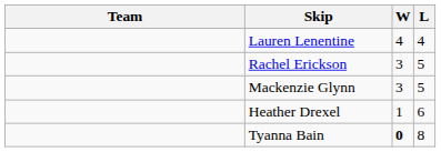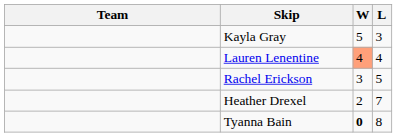+ row: Kayla Gray | 5 | 3
Lauren Lenentine | W: no background -> lightsalmon background
- row: Mackenzie Glynn | 3 | 5
Heather Drexel | W: 1 -> 2
Heather Drexel | L: 6 -> 7
